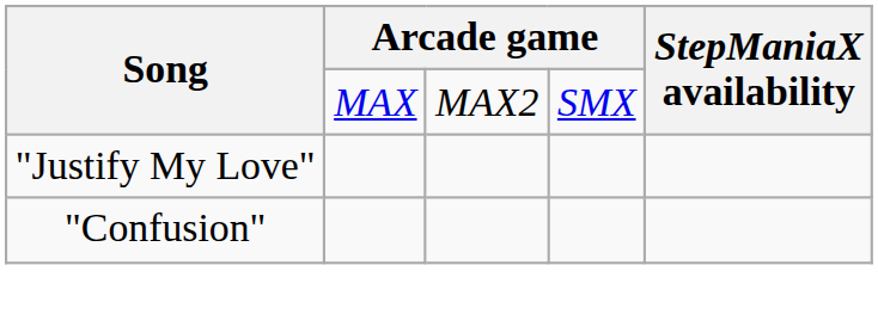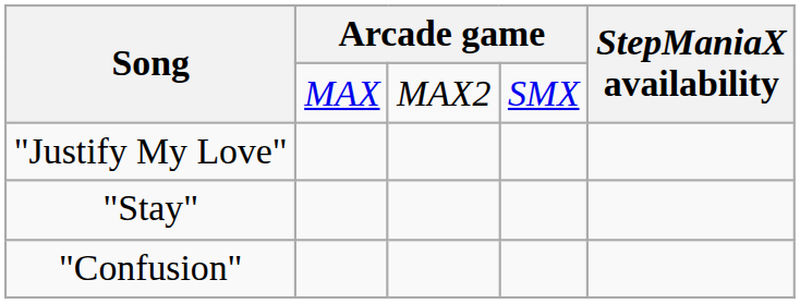+ row: "Stay"
